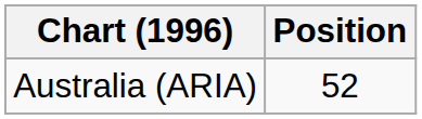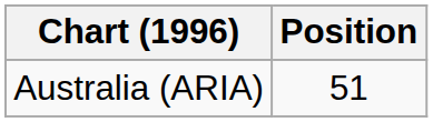Australia (ARIA) | Position: 52 -> 51
